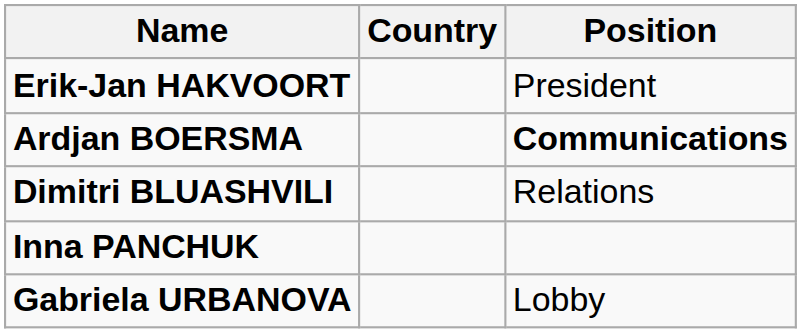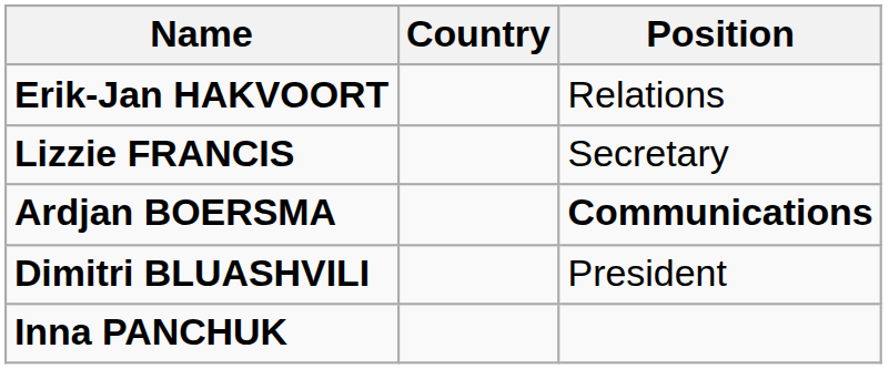Erik-Jan HAKVOORT | Position: President -> Relations
+ row: Lizzie FRANCIS | Secretary
Dimitri BLUASHVILI | Position: Relations -> President
- row: Gabriela URBANOVA | Lobby
